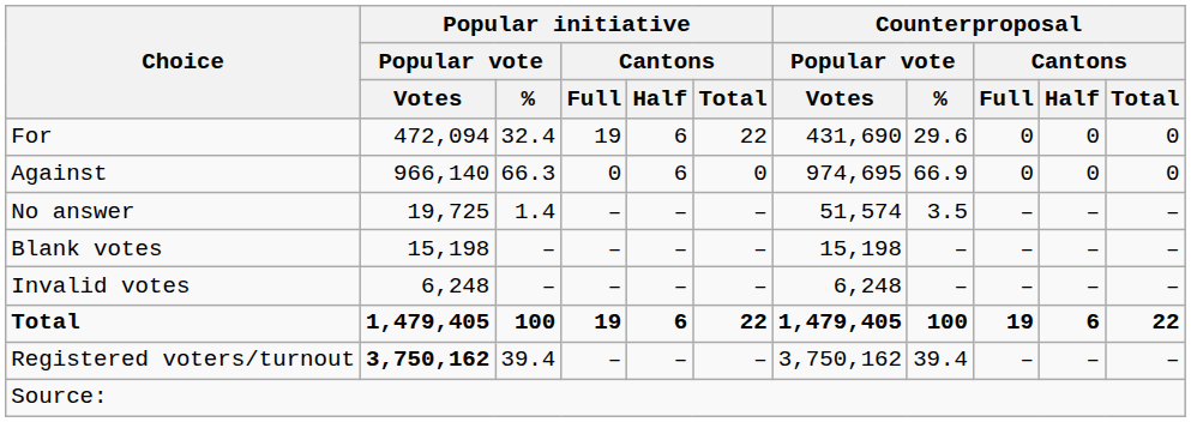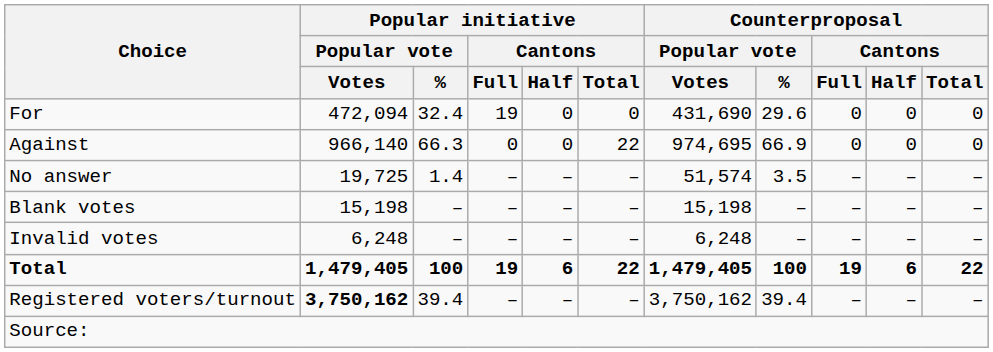For | Popular initiative / Cantons / Half: 6 -> 0
For | Popular initiative / Cantons / Total: 22 -> 0
Against | Popular initiative / Cantons / Half: 6 -> 0
Against | Popular initiative / Cantons / Total: 0 -> 22
